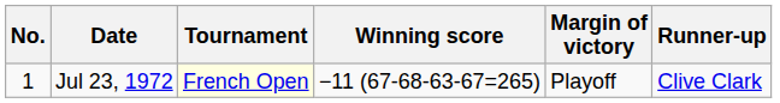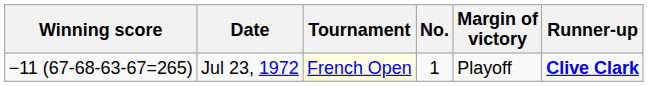columns swapped: No. <-> Winning score
Jul 23, 1972 | Runner-up: normal -> bold
